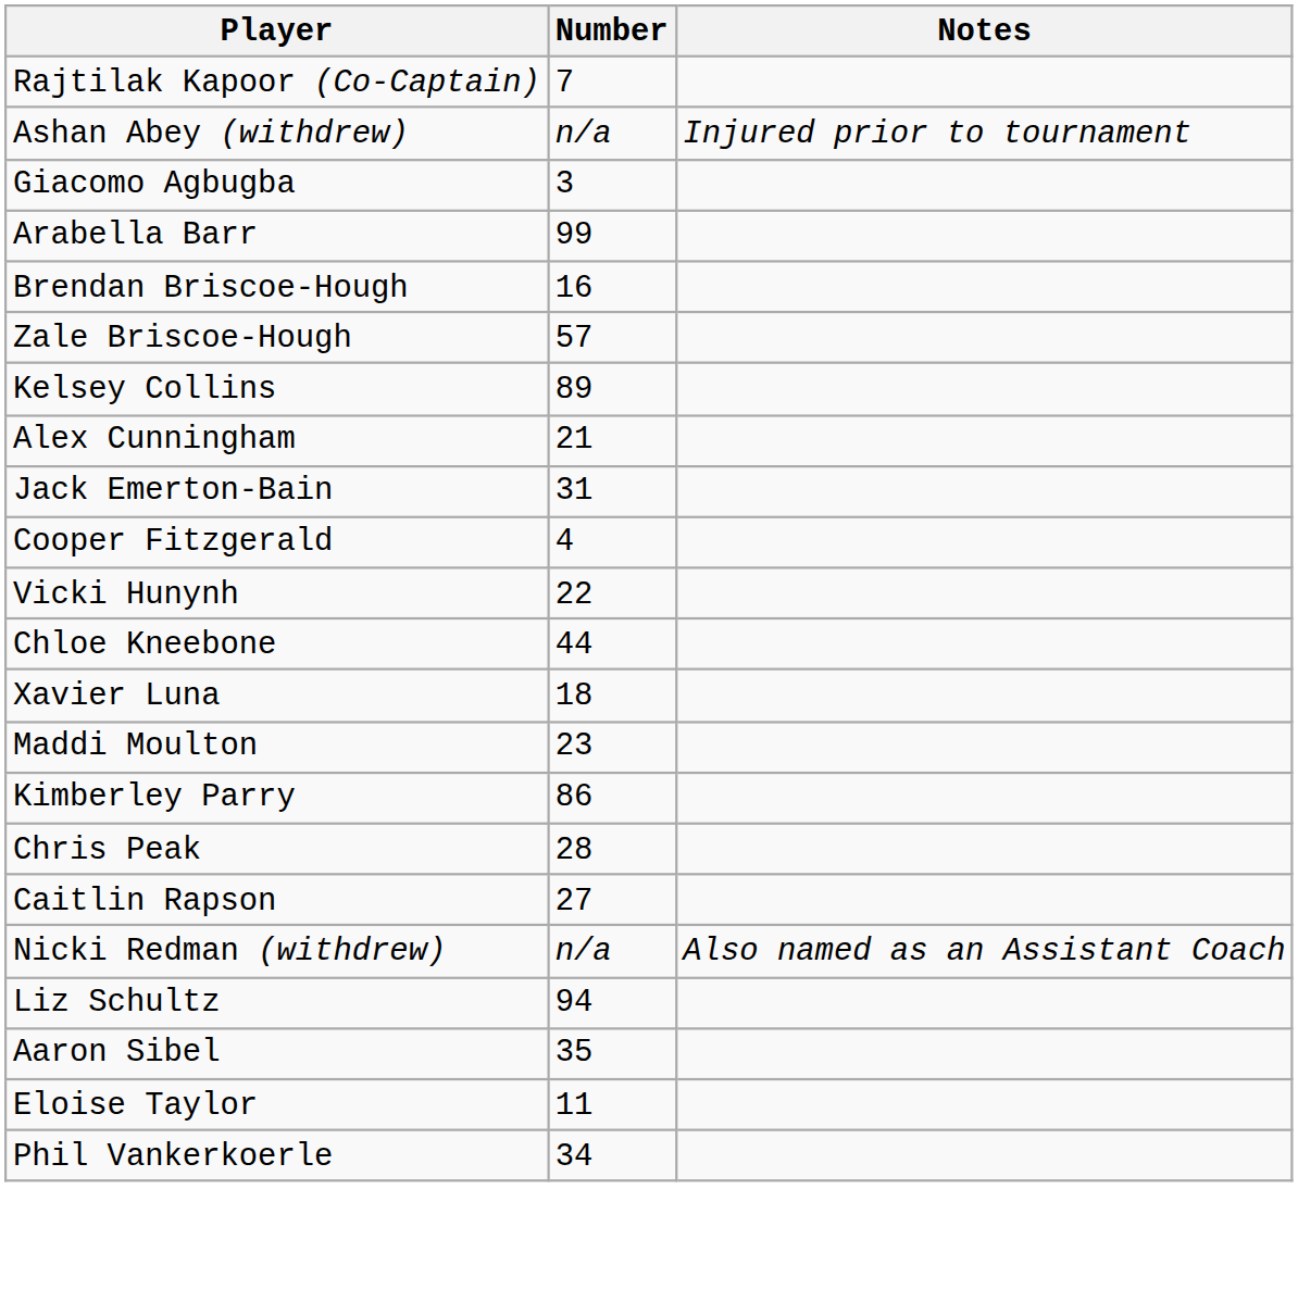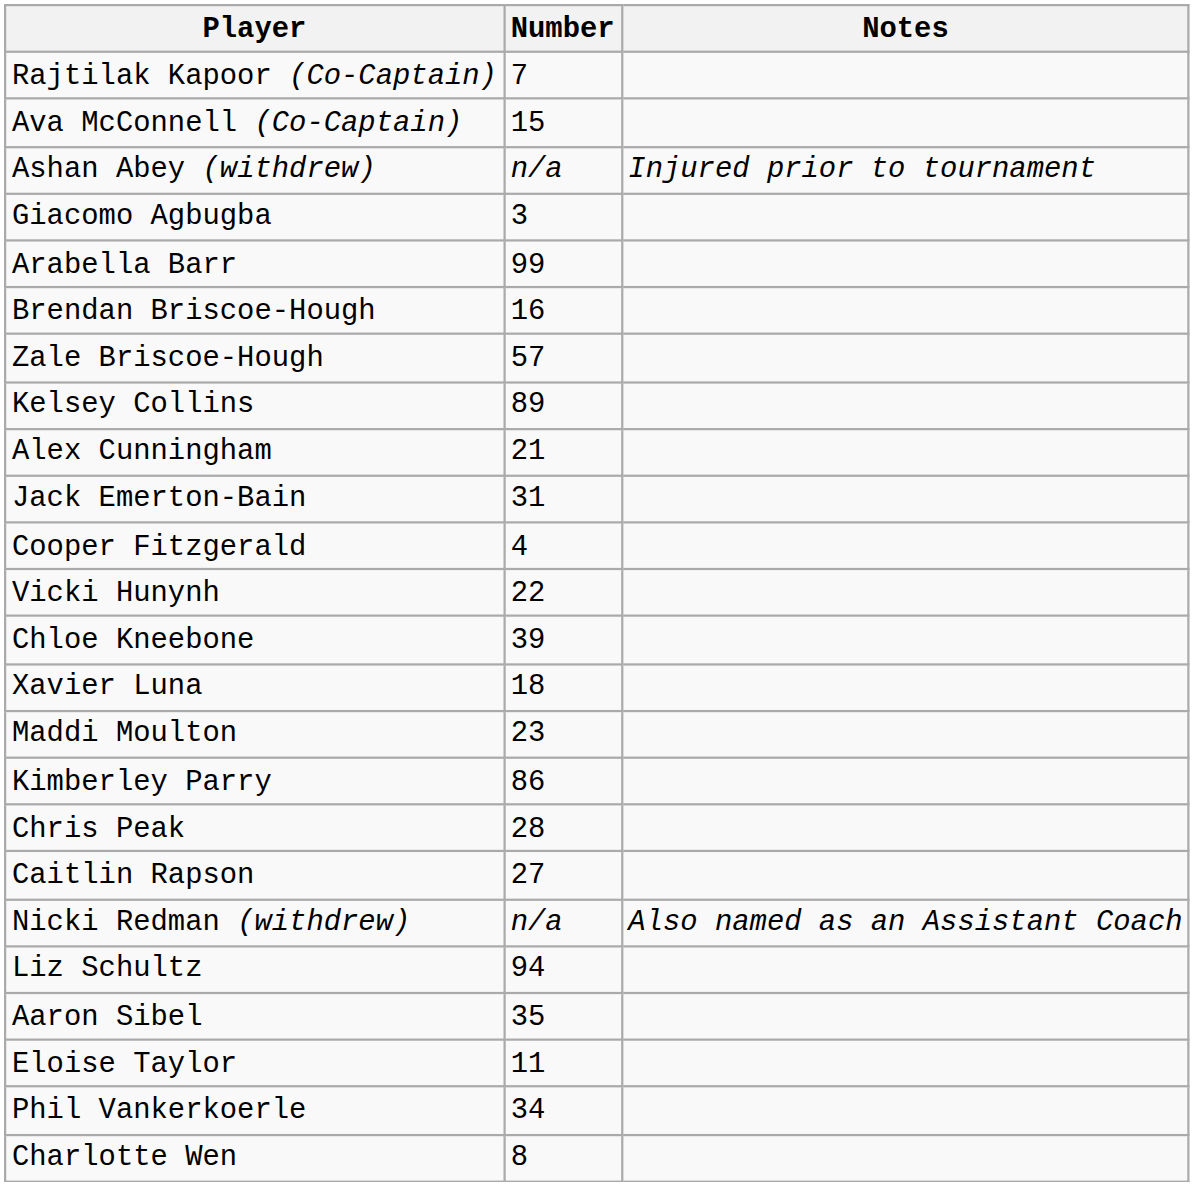+ row: Ava McConnell (Co-Captain) | 15
Chloe Kneebone | Number: 44 -> 39
+ row: Charlotte Wen | 8
